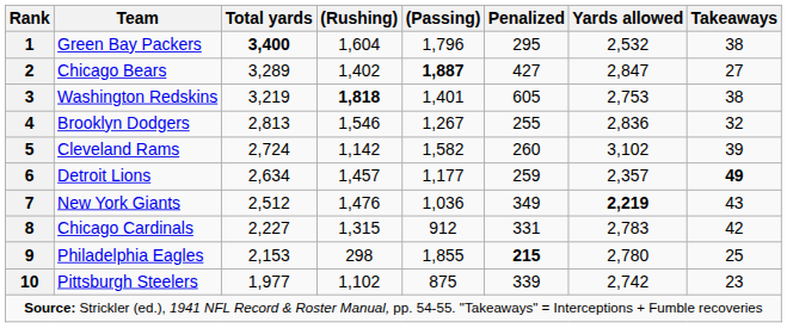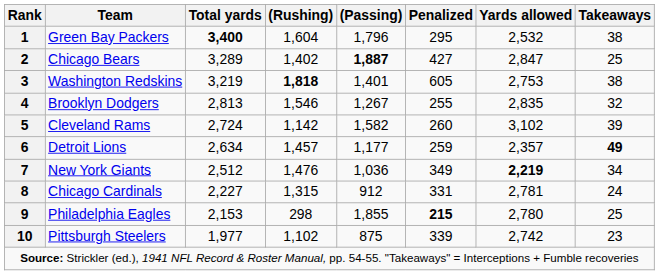2 | Takeaways: 27 -> 25
4 | Yards allowed: 2,836 -> 2,835
7 | Takeaways: 43 -> 34
8 | Yards allowed: 2,783 -> 2,781
8 | Takeaways: 42 -> 24
